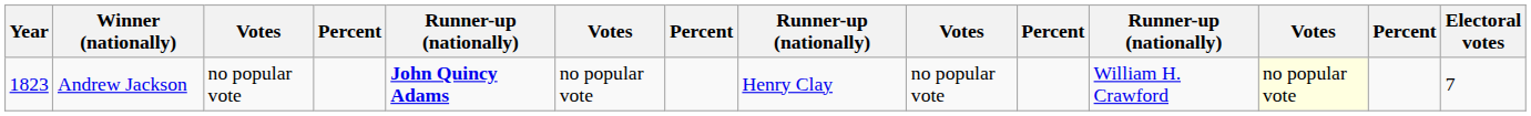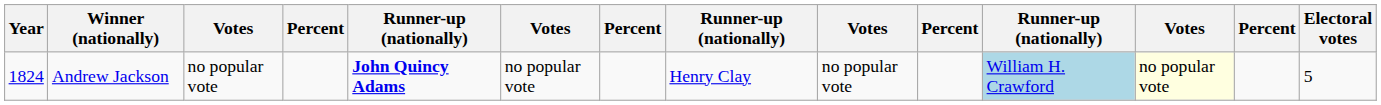Andrew Jackson | Year: 1823 -> 1824
Andrew Jackson | column 11: no background -> lightblue background
Andrew Jackson | Electoral votes: 7 -> 5
